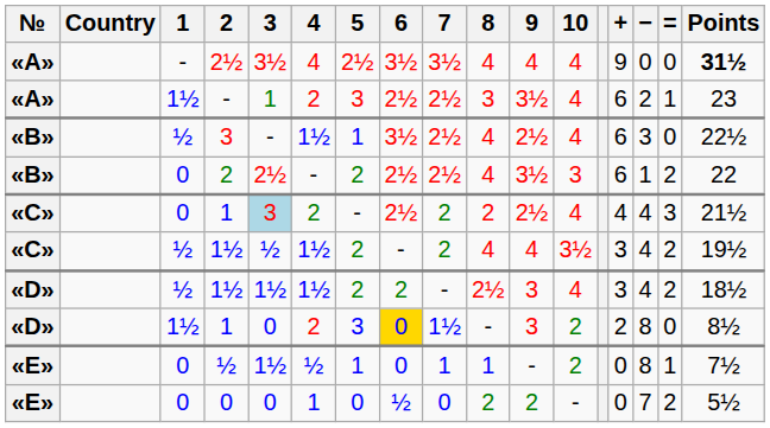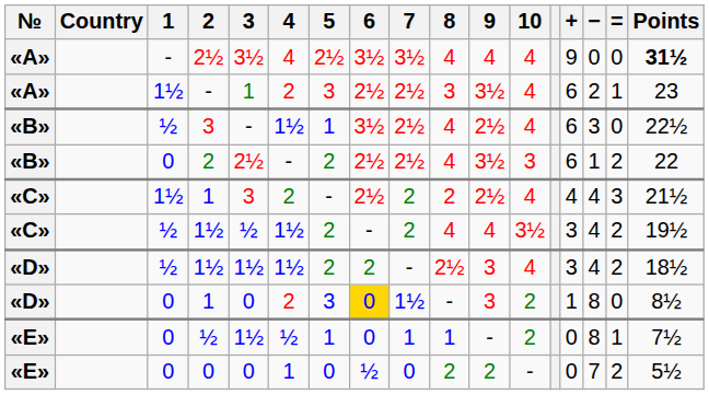«C» / 1 | 1: 0 -> 1½
«C» / 1 | 3: lightblue background -> no background
«D» / 1 | 1: 1½ -> 0
«D» / 1 | +: 2 -> 1
